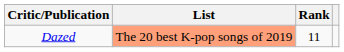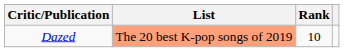Dazed | Rank: 11 -> 10
